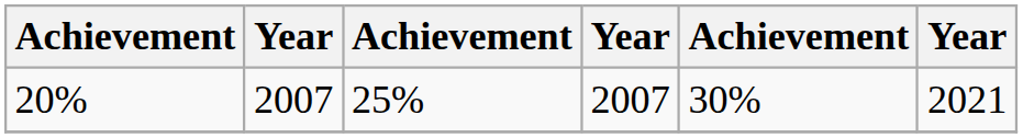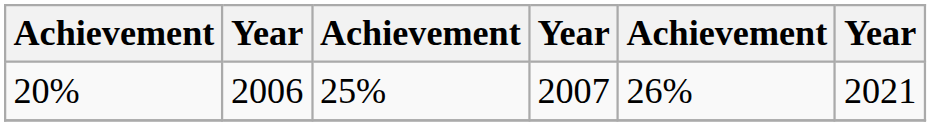20% | column 2: 2007 -> 2006
20% | column 5: 30% -> 26%
